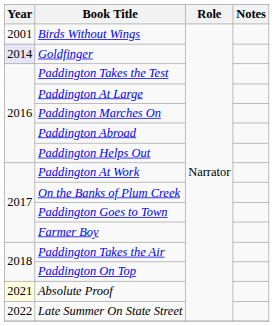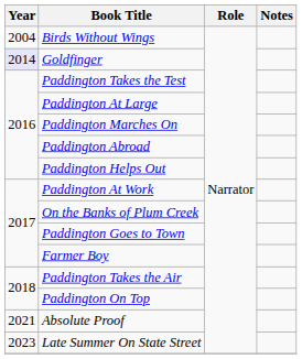Birds Without Wings | Year: 2001 -> 2004
Absolute Proof | Year: lightyellow background -> no background
Late Summer On State Street | Year: 2022 -> 2023
